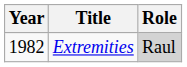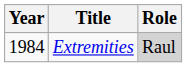Extremities | Year: 1982 -> 1984
